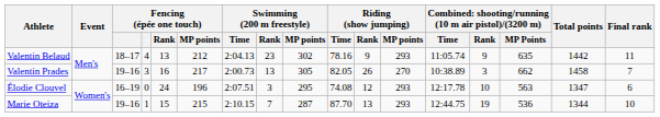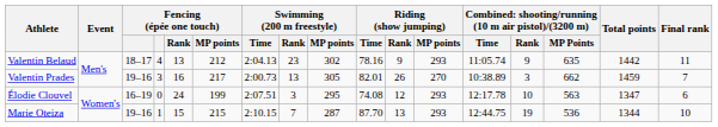Valentin Prades | Riding (show jumping) / Time: 82.05 -> 82.01
Valentin Prades | Total points: 1458 -> 1459
Élodie Clouvel | Fencing (épée one touch) / MP points: 196 -> 199
